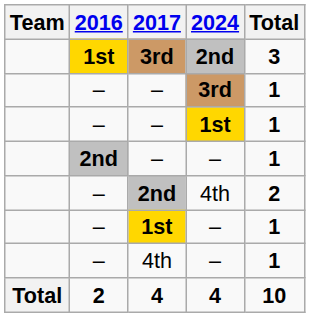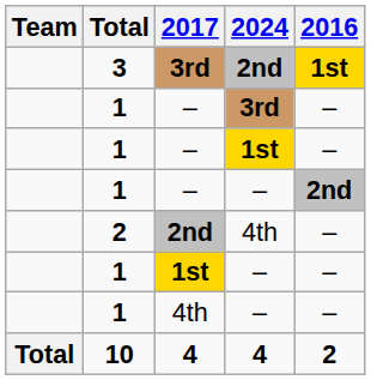columns swapped: 2016 <-> Total
